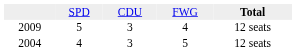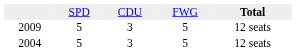2009 | column 4: 4 -> 5
2004 | column 2: 4 -> 5
